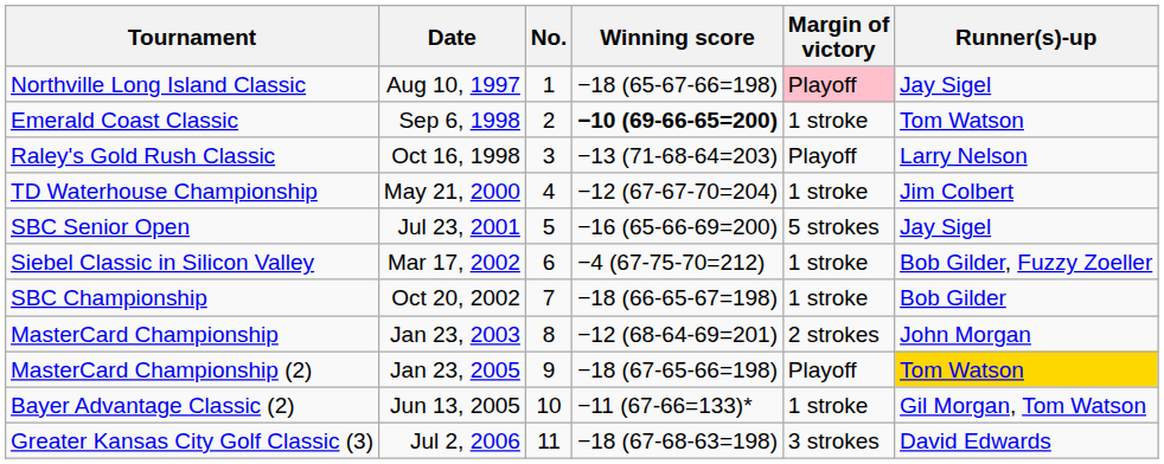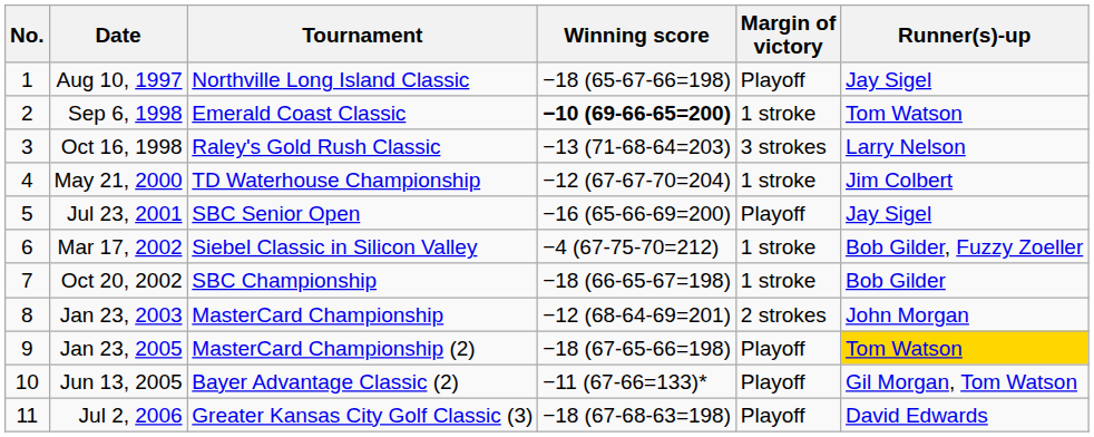columns swapped: No. <-> Tournament
Aug 10, 1997 | Margin of victory: pink background -> no background
Oct 16, 1998 | Margin of victory: Playoff -> 3 strokes
Jul 23, 2001 | Margin of victory: 5 strokes -> Playoff
Jun 13, 2005 | Margin of victory: 1 stroke -> Playoff
Jul 2, 2006 | Margin of victory: 3 strokes -> Playoff
